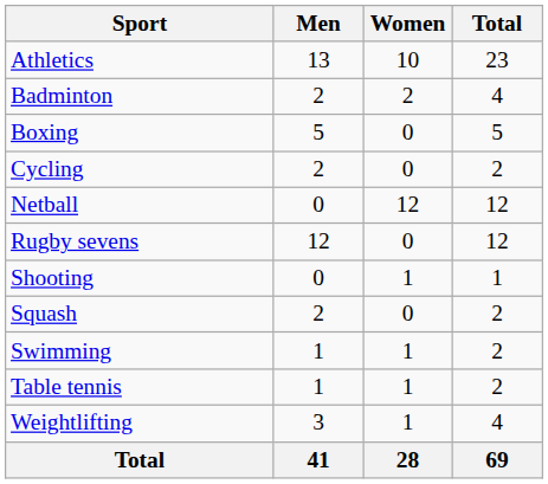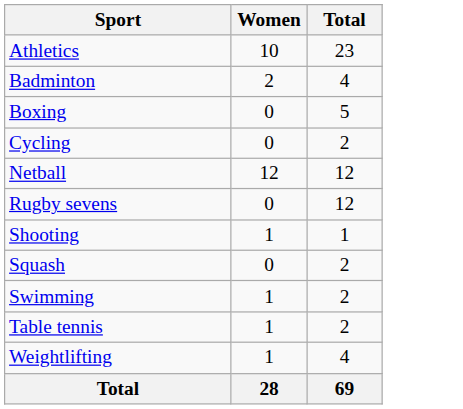- column: Men | 13 | 2 | 5 | 2 | 0 | 12 | 0 | 2 | 1 | 1 | 3 | 41
